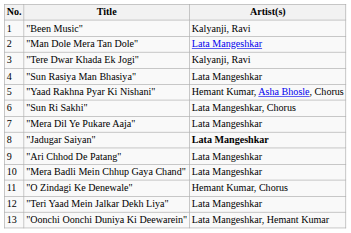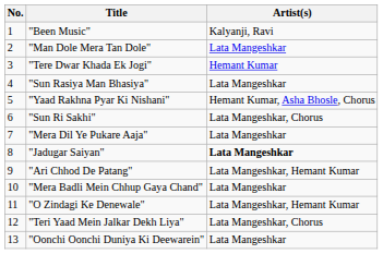"Tere Dwar Khada Ek Jogi" | Artist(s): Kalyanji, Ravi -> Hemant Kumar
"Ari Chhod De Patang" | Artist(s): Lata Mangeshkar -> Lata Mangeshkar, Hemant Kumar
"O Zindagi Ke Denewale" | Artist(s): Hemant Kumar, Chorus -> Lata Mangeshkar, Hemant Kumar
"Teri Yaad Mein Jalkar Dekh Liya" | Artist(s): Lata Mangeshkar -> Lata Mangeshkar, Chorus
"Oonchi Oonchi Duniya Ki Deewarein" | Artist(s): Lata Mangeshkar, Hemant Kumar -> Lata Mangeshkar
